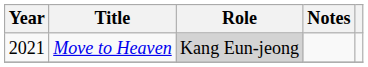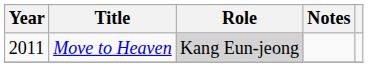Move to Heaven | Year: 2021 -> 2011
